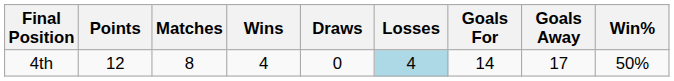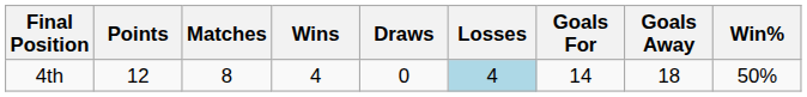4th | Goals Away: 17 -> 18
